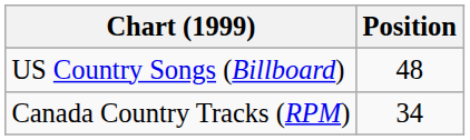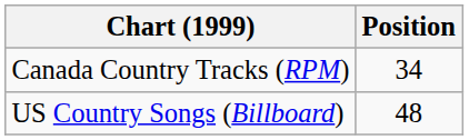rows swapped: Canada Country Tracks (RPM) <-> US Country Songs (Billboard)
